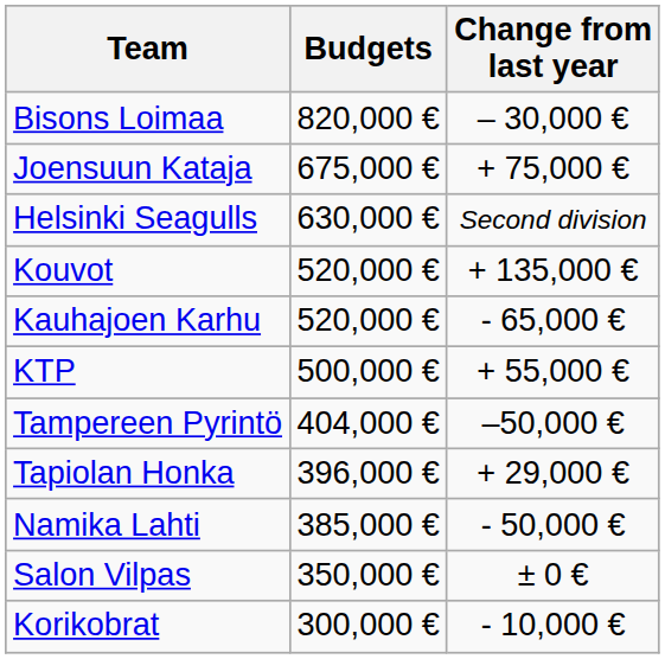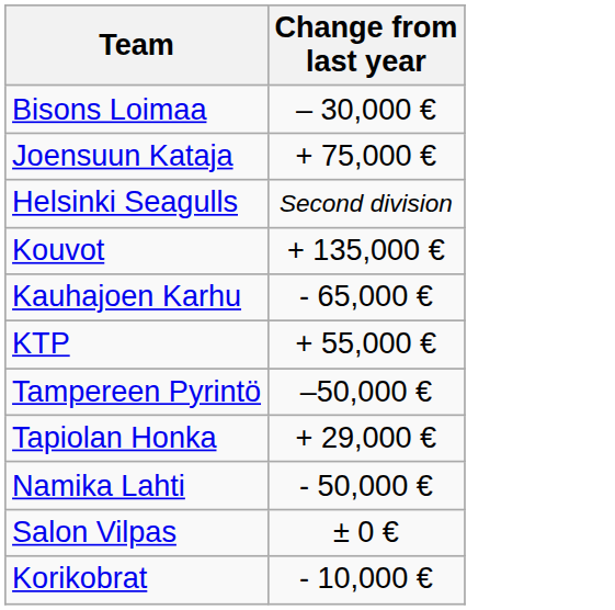- column: Budgets | 820,000 € | 675,000 € | 630,000 € | 520,000 € | 520,000 € | 500,000 € | 404,000 € | 396,000 € | 385,000 € | 350,000 € | 300,000 €
